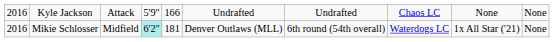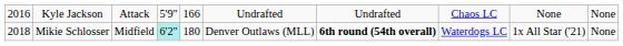Mikie Schlosser | column 1: 2016 -> 2018
Mikie Schlosser | column 5: 181 -> 180
Mikie Schlosser | column 7: normal -> bold
